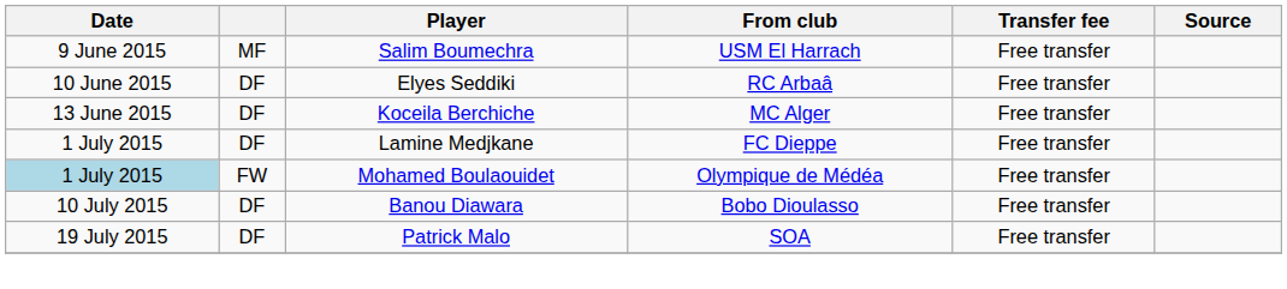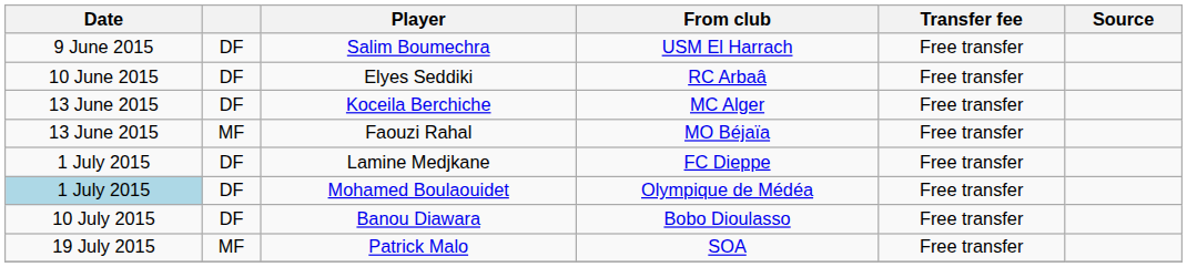Salim Boumechra | column 2: MF -> DF
+ row: 13 June 2015 | MF | Faouzi Rahal | MO Béjaïa | Free transfer
Mohamed Boulaouidet | column 2: FW -> DF
Patrick Malo | column 2: DF -> MF
